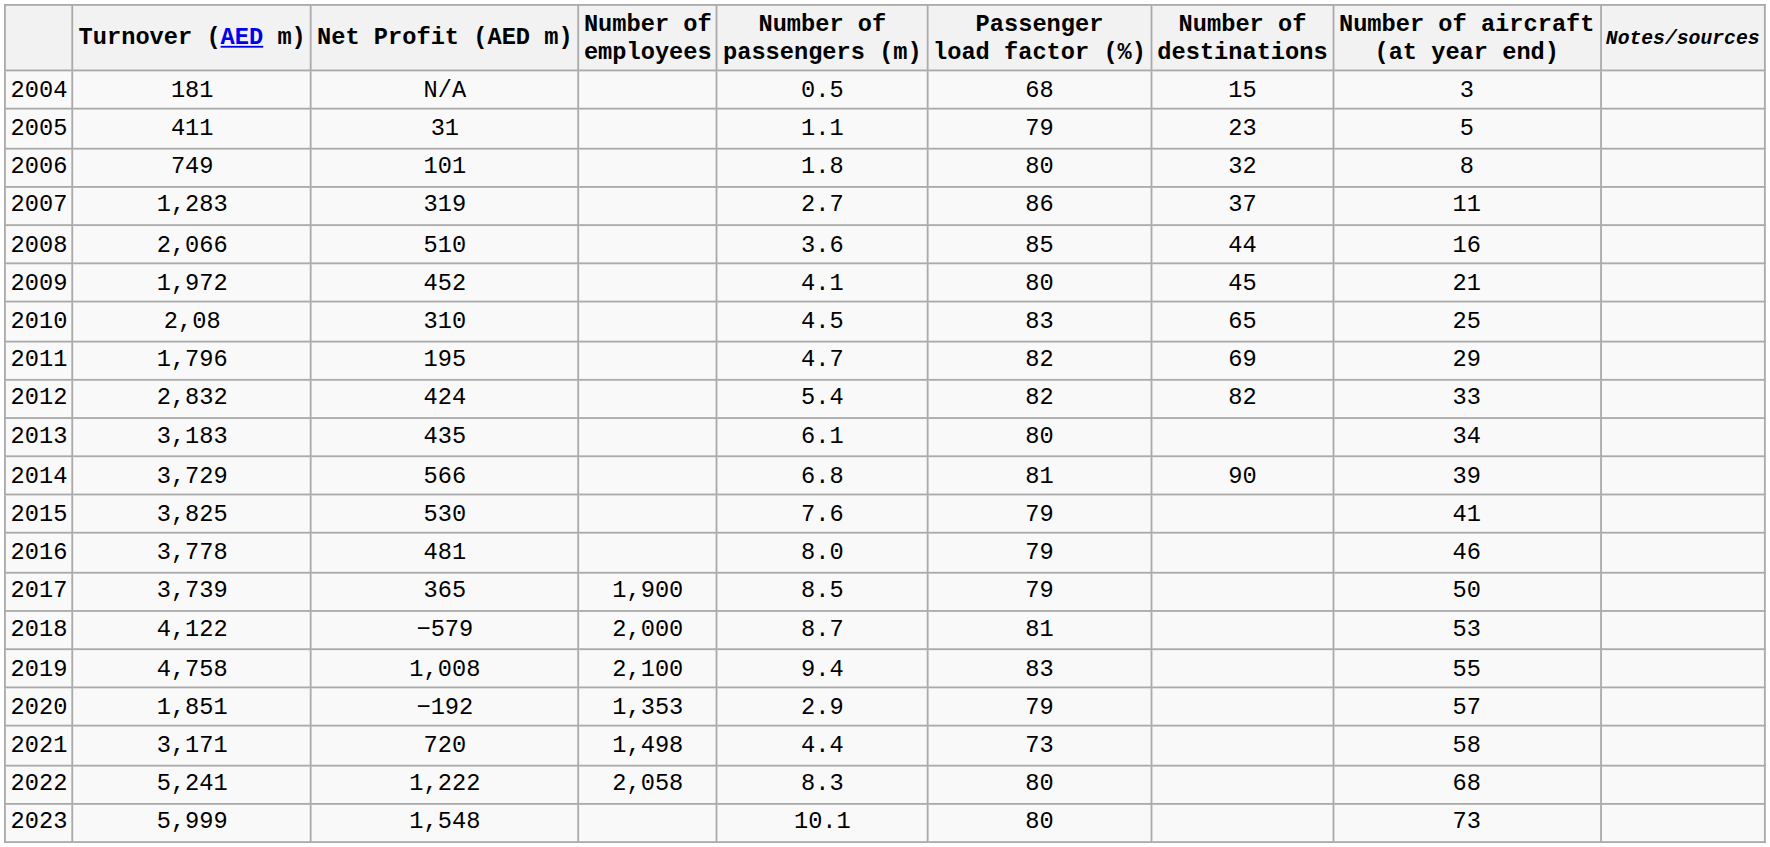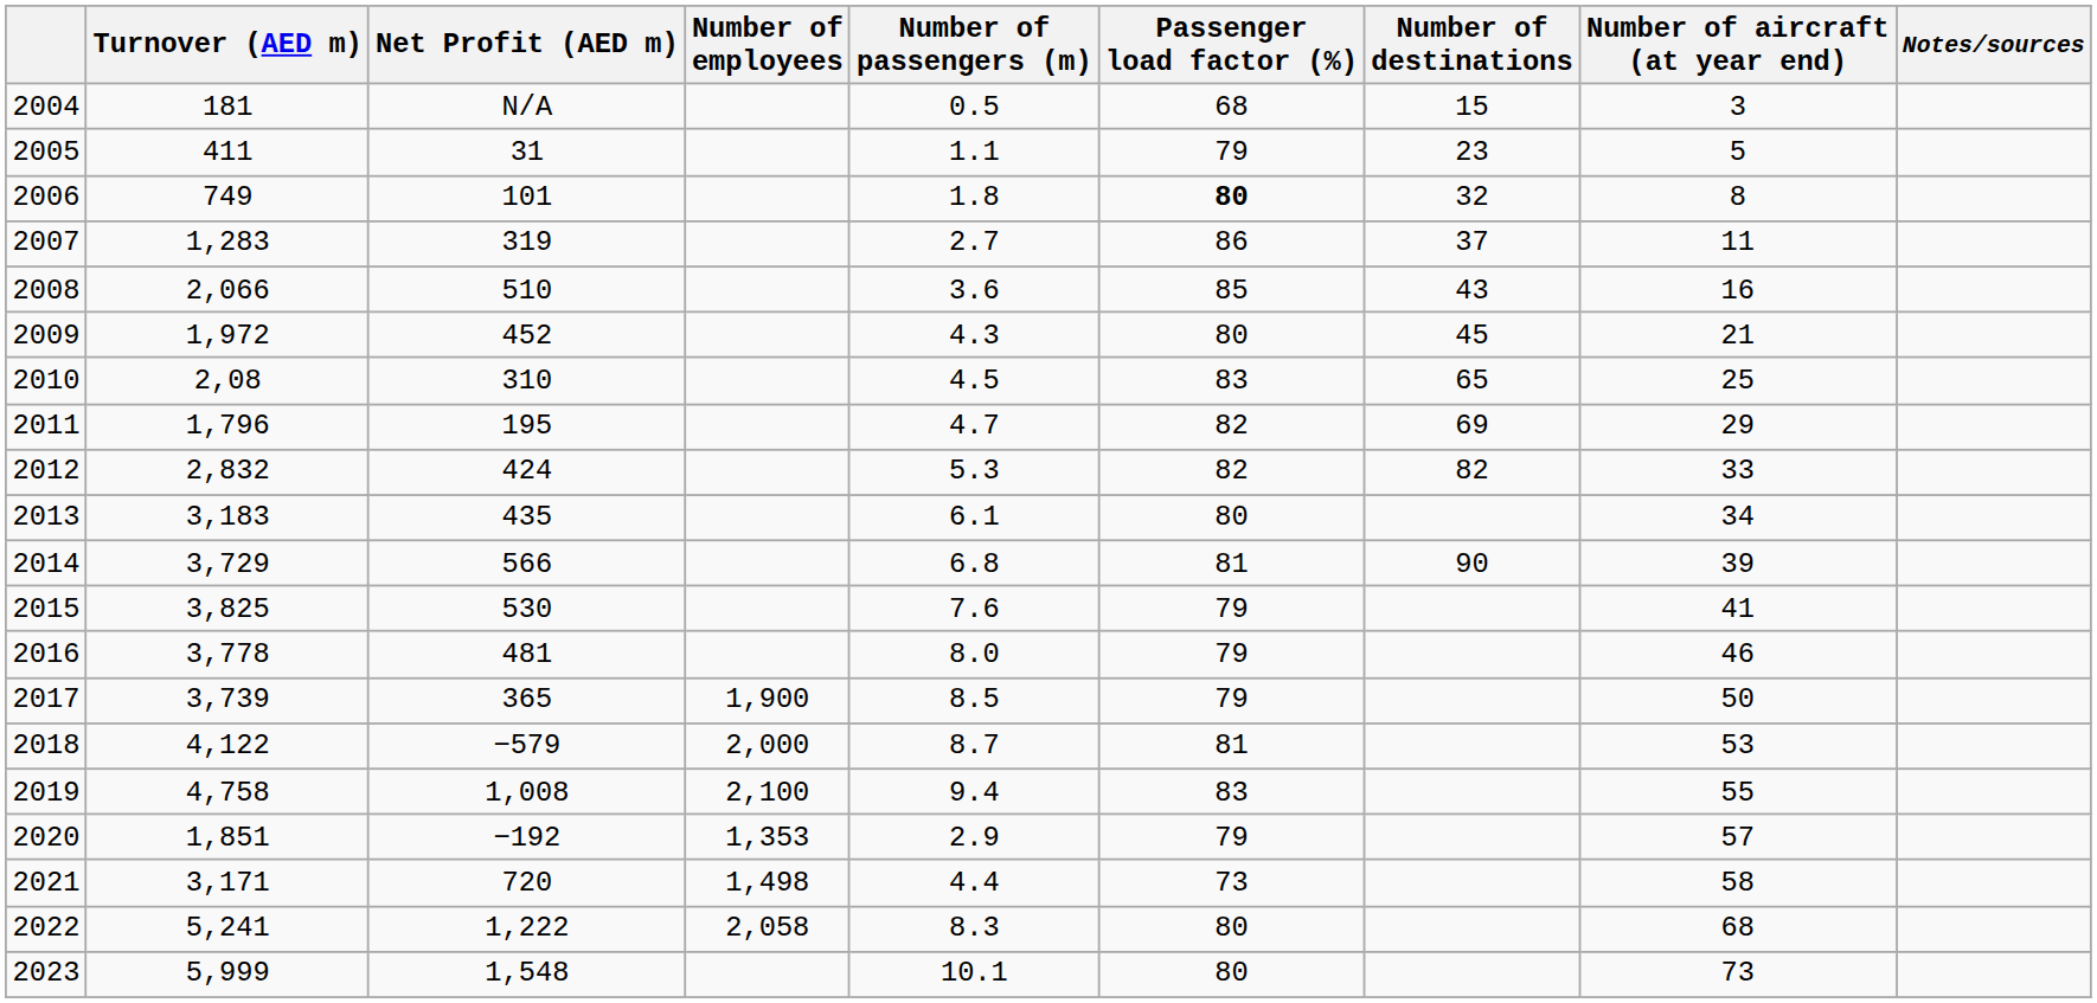2006 | Passenger load factor (%): normal -> bold
2008 | Number of destinations: 44 -> 43
2009 | Number of passengers (m): 4.1 -> 4.3
2012 | Number of passengers (m): 5.4 -> 5.3
